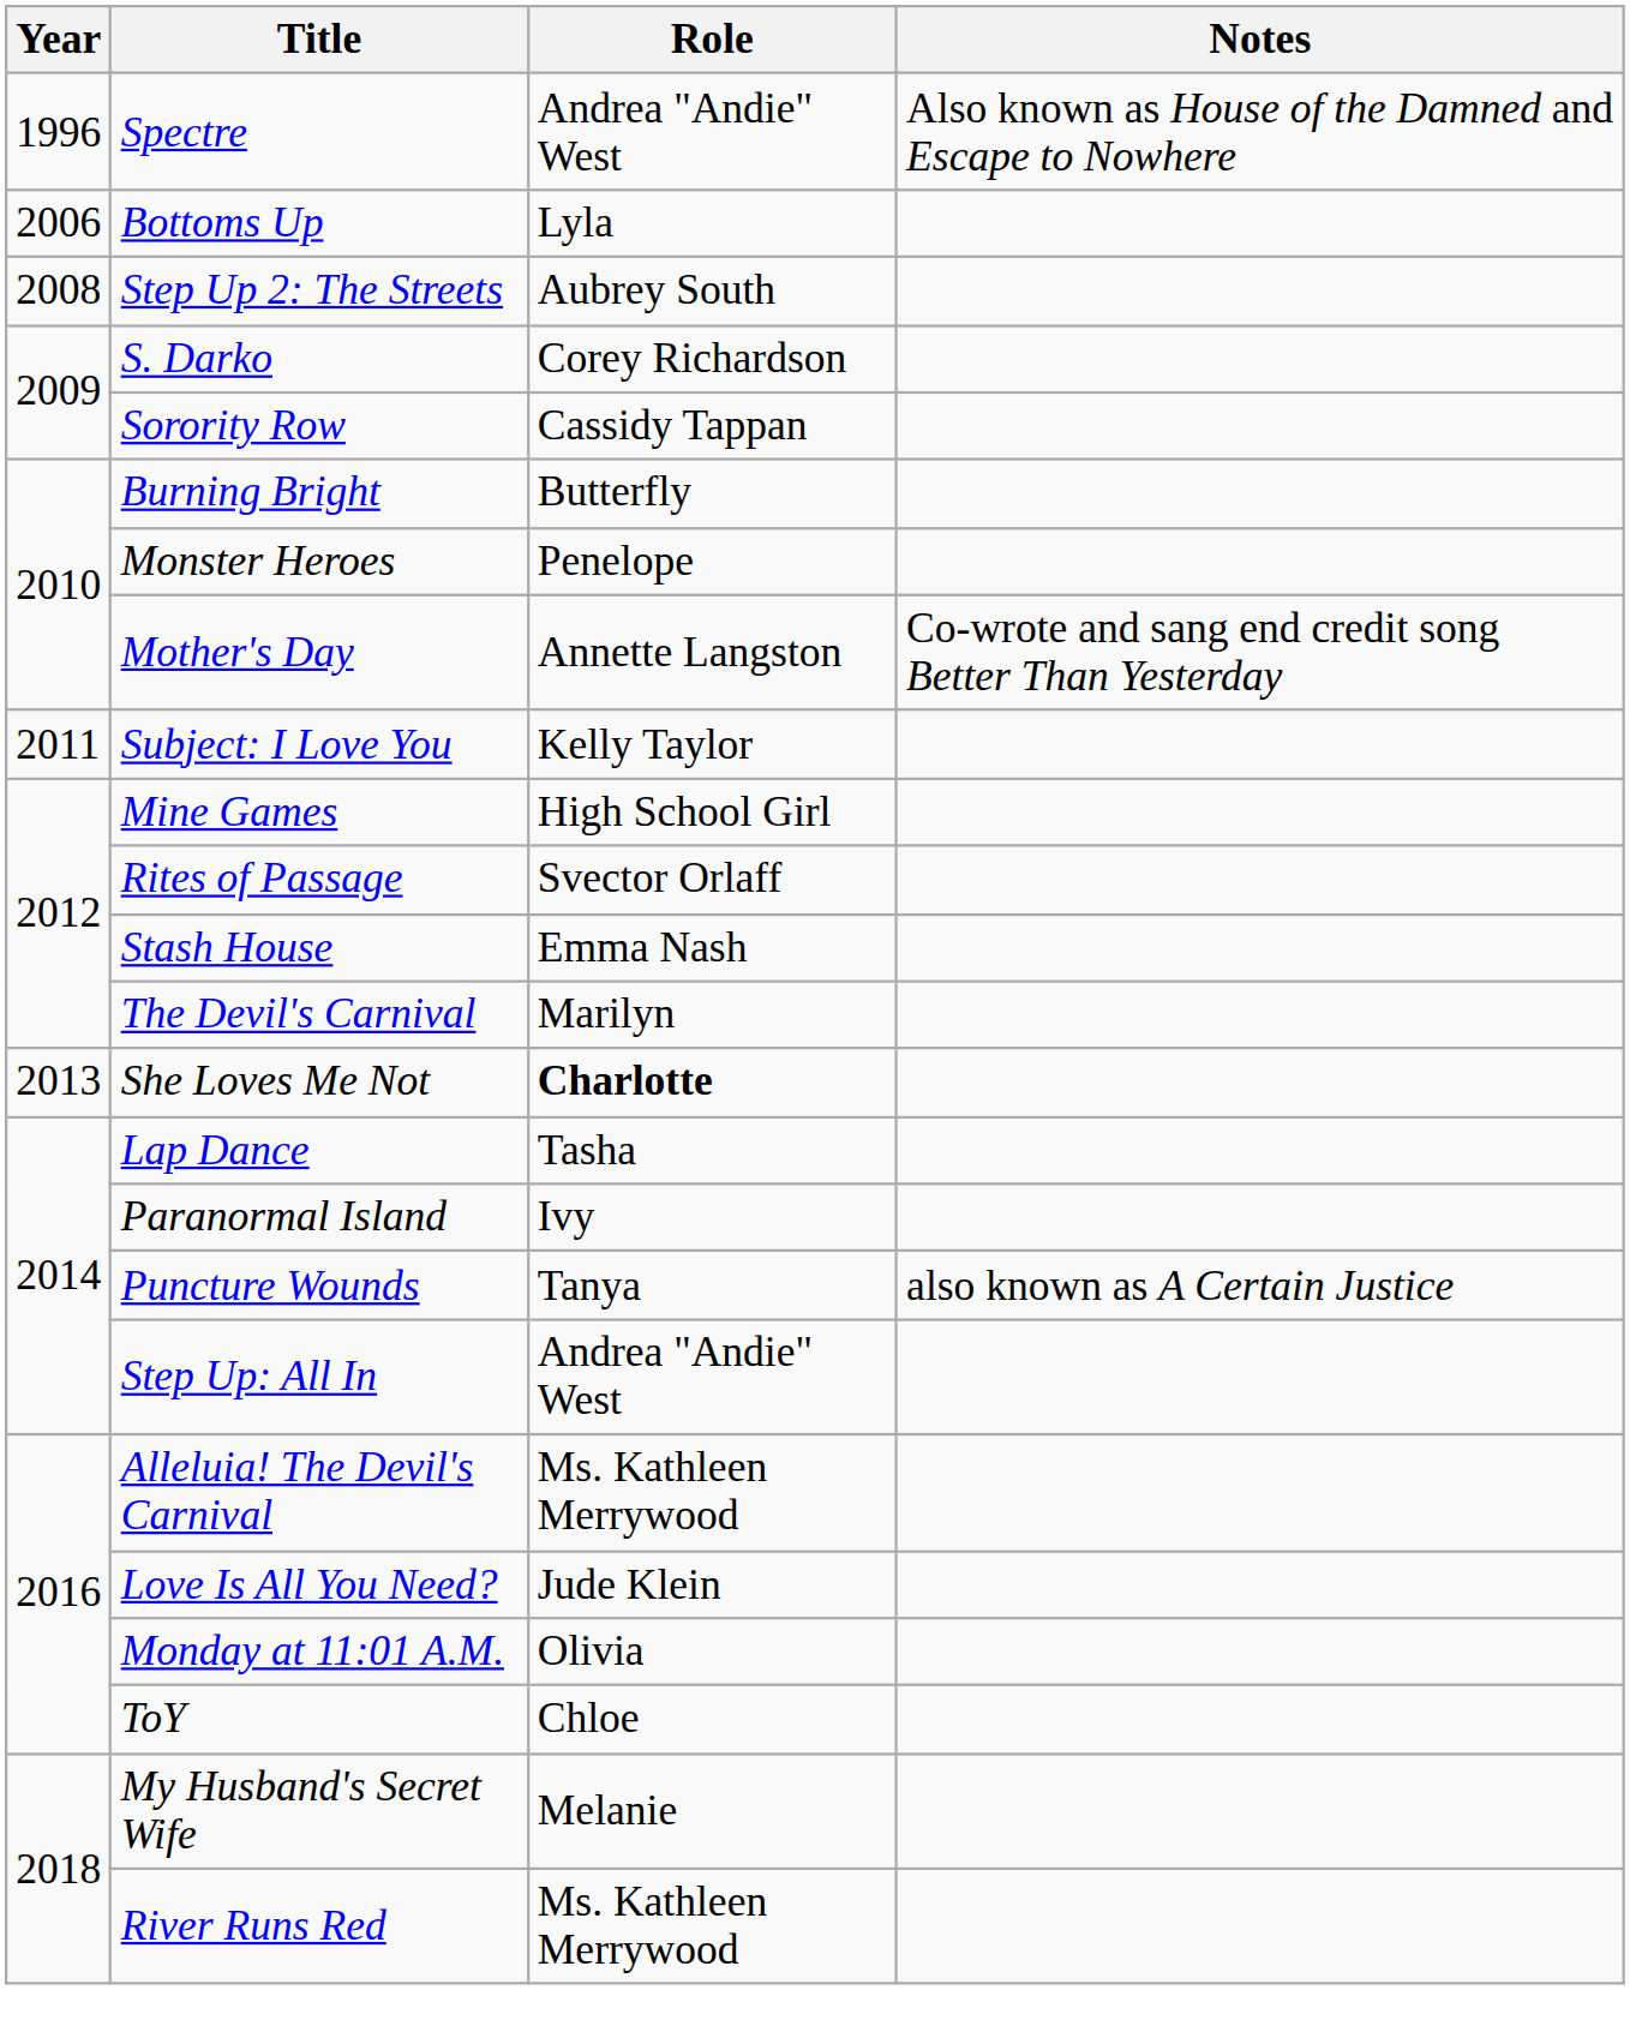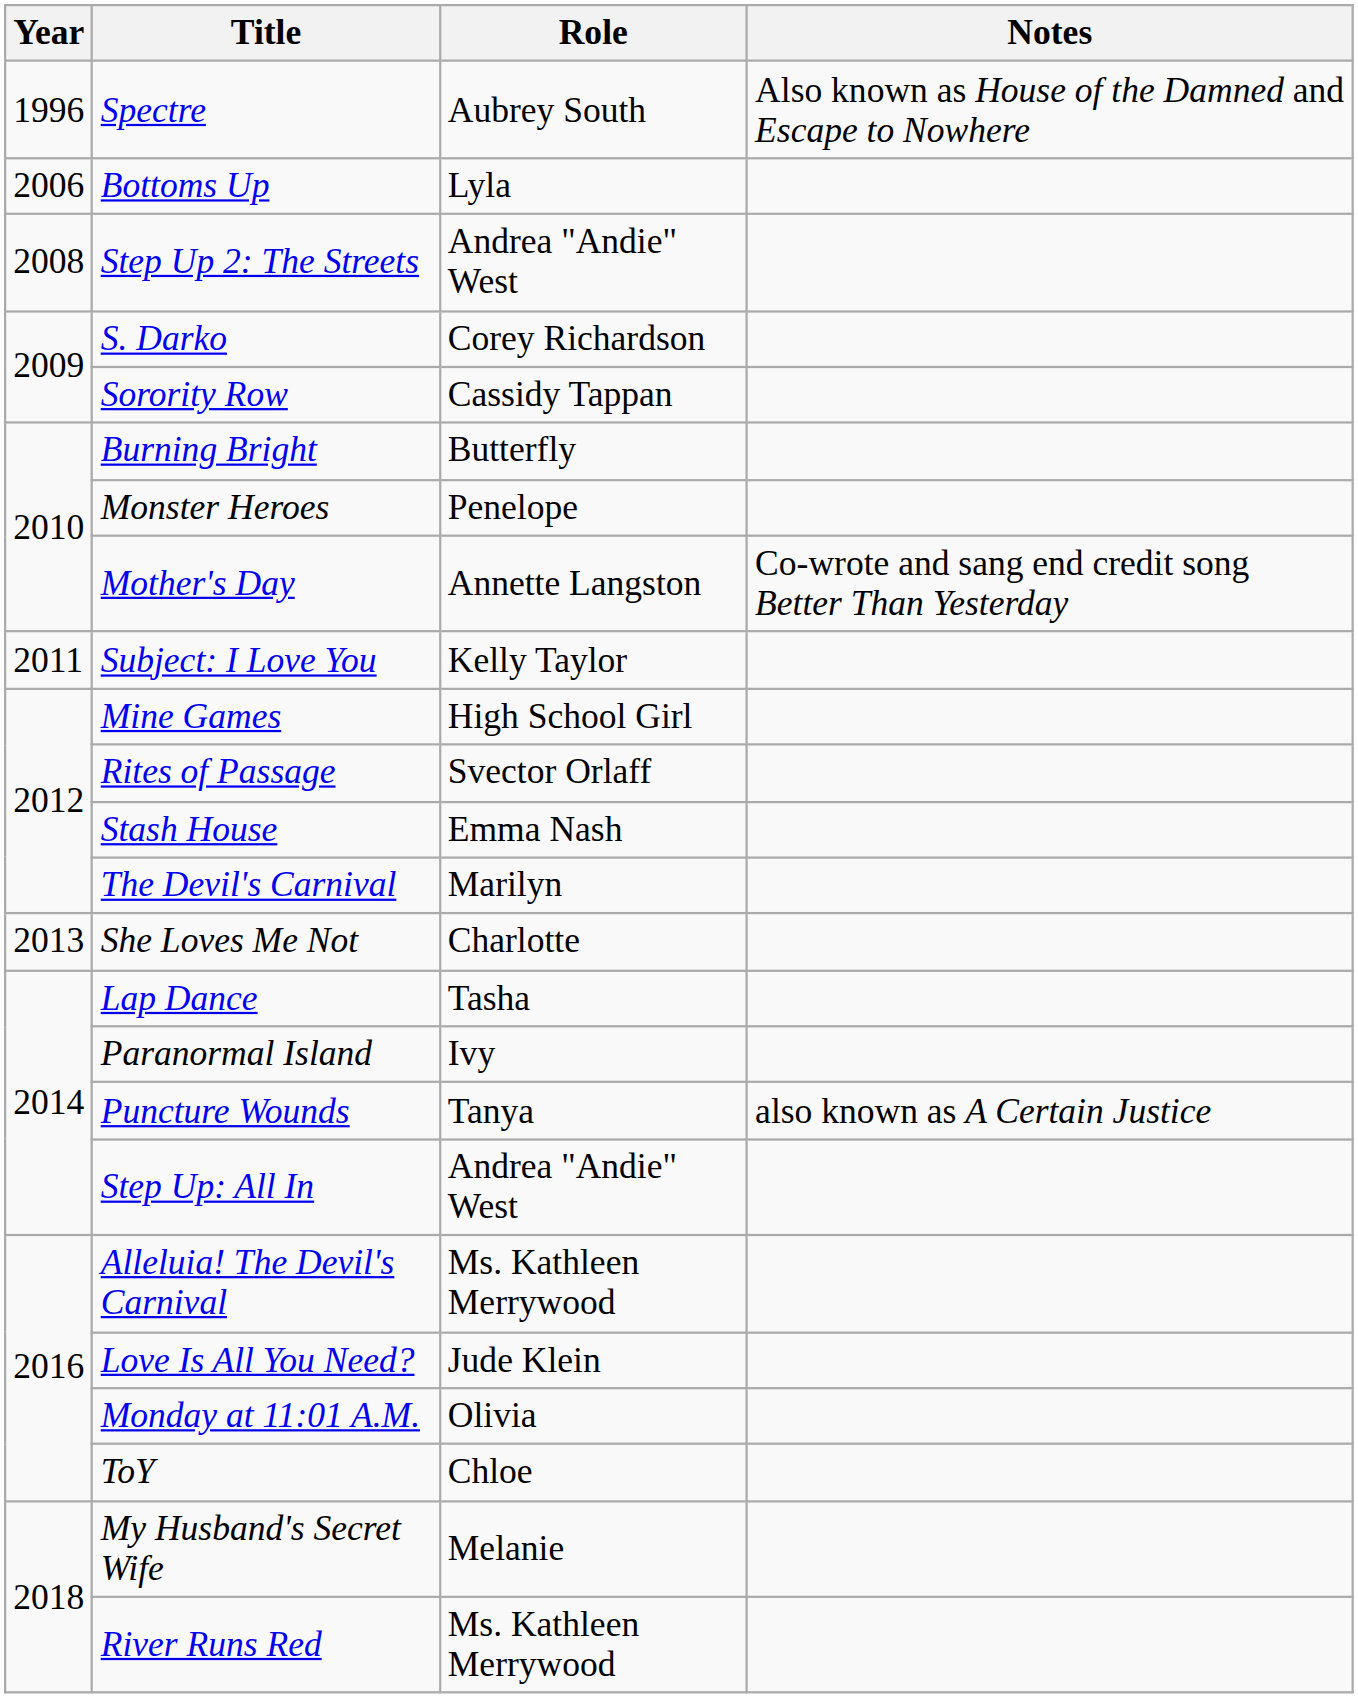Spectre | Role: Andrea "Andie" West -> Aubrey South
Step Up 2: The Streets | Role: Aubrey South -> Andrea "Andie" West
She Loves Me Not | Role: bold -> normal
